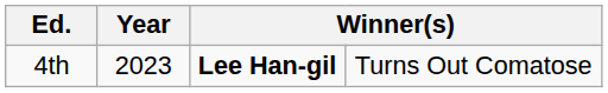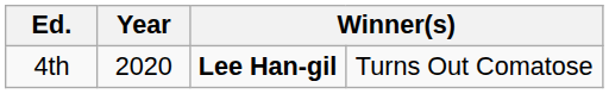4th | Year: 2023 -> 2020
